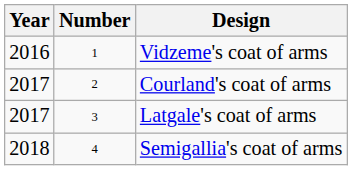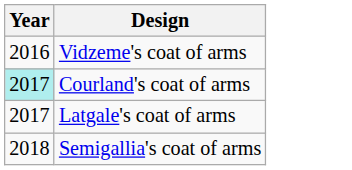- column: Number | 1 | 2 | 3 | 4
Courland's coat of arms | Year: no background -> paleturquoise background
